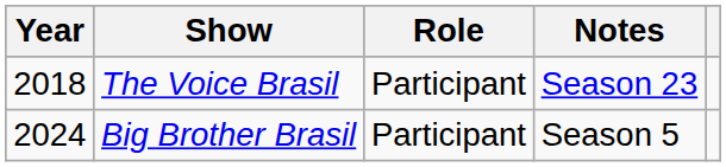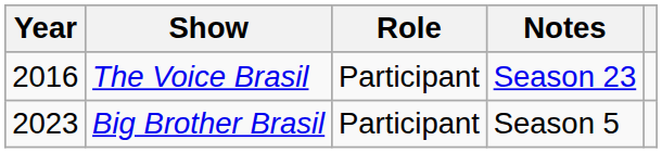The Voice Brasil | Year: 2018 -> 2016
Big Brother Brasil | Year: 2024 -> 2023
